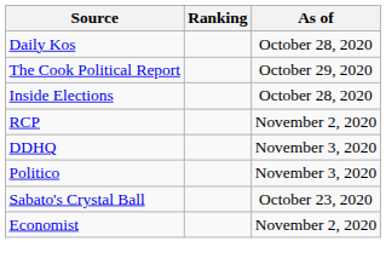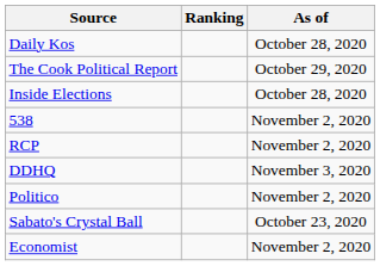+ row: 538 | November 2, 2020
Politico | As of: November 3, 2020 -> November 2, 2020
